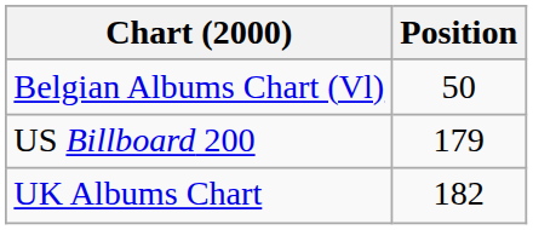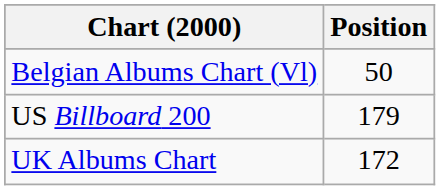UK Albums Chart | Position: 182 -> 172
